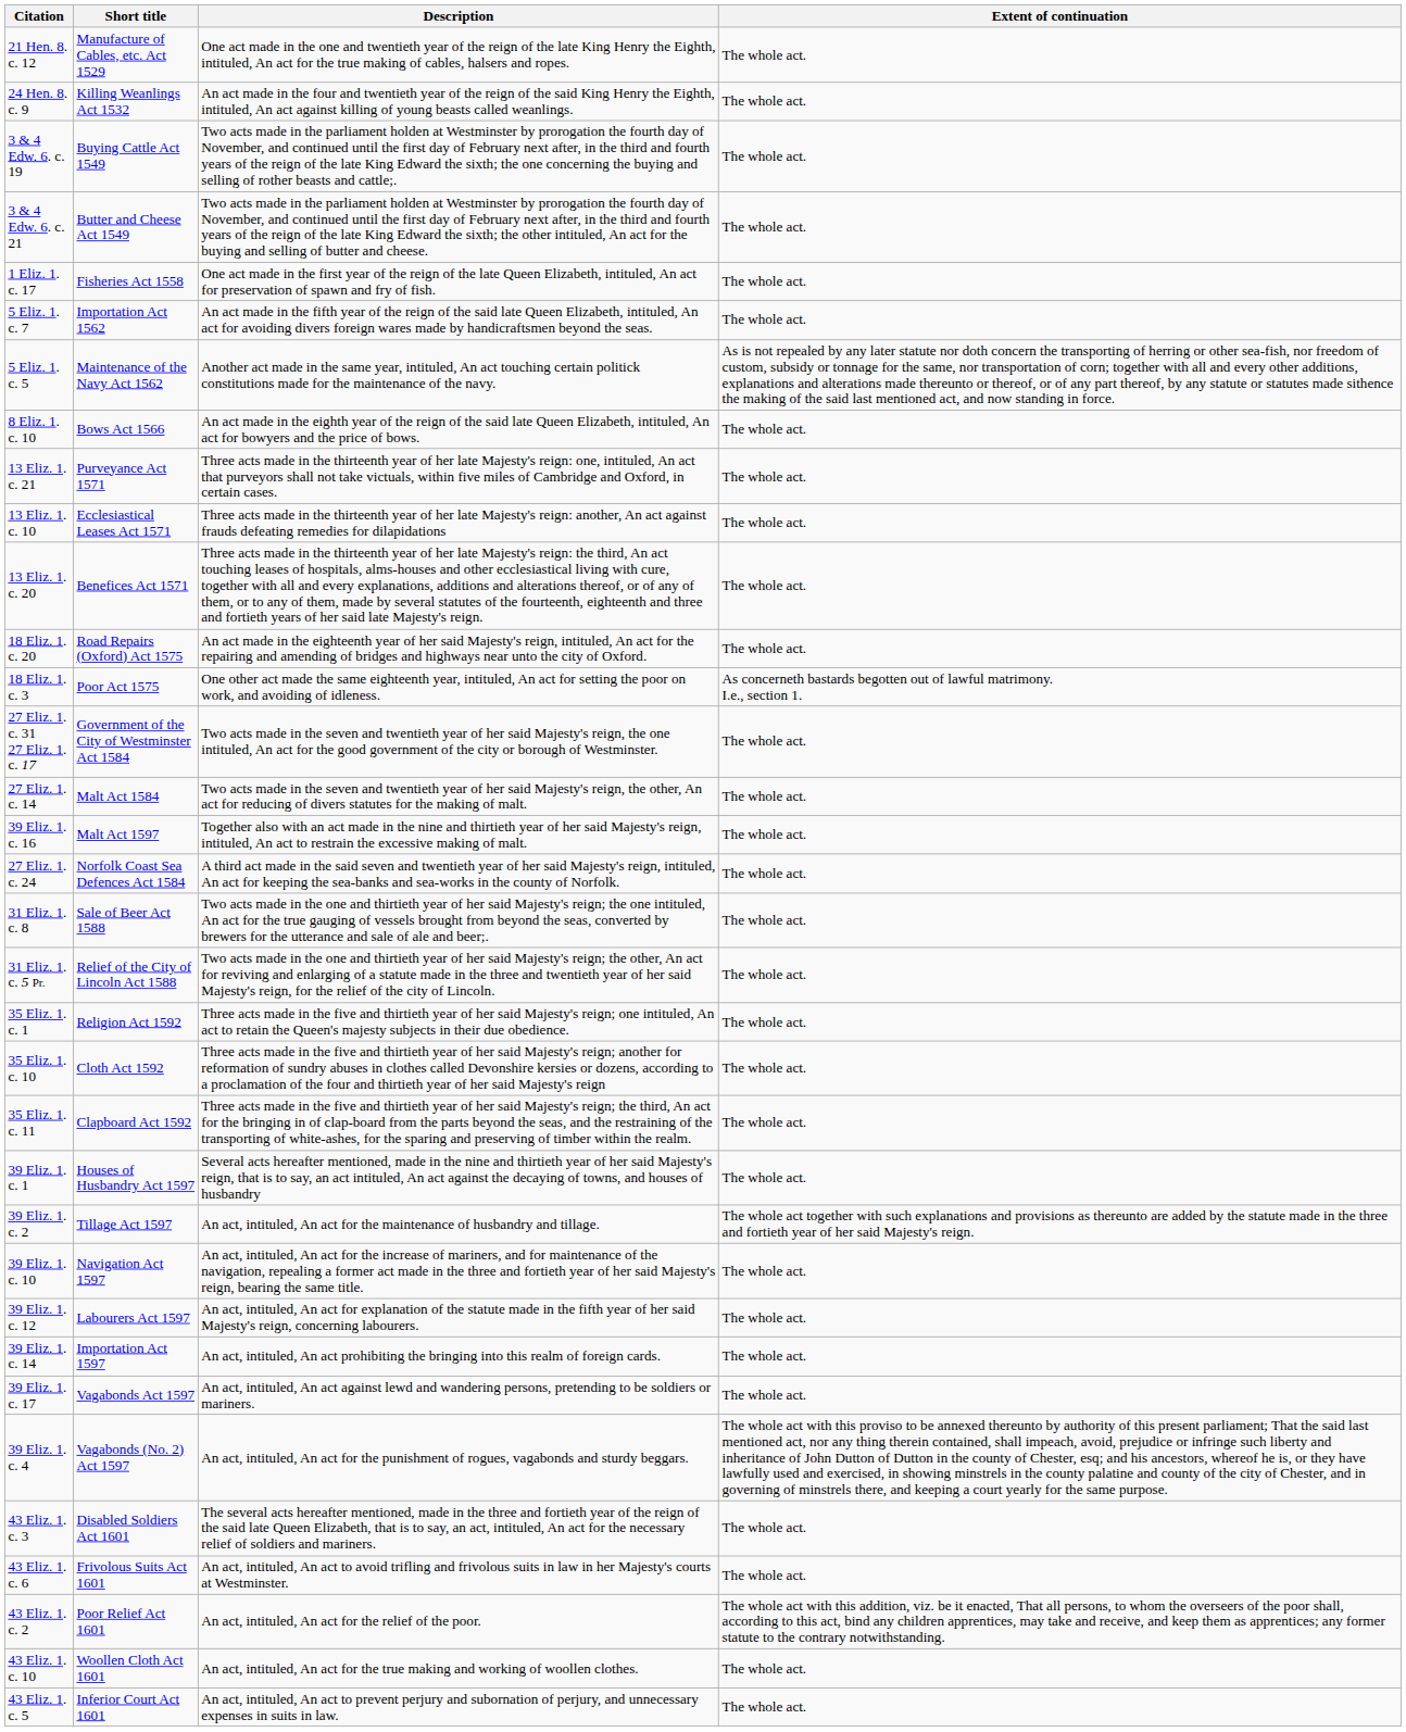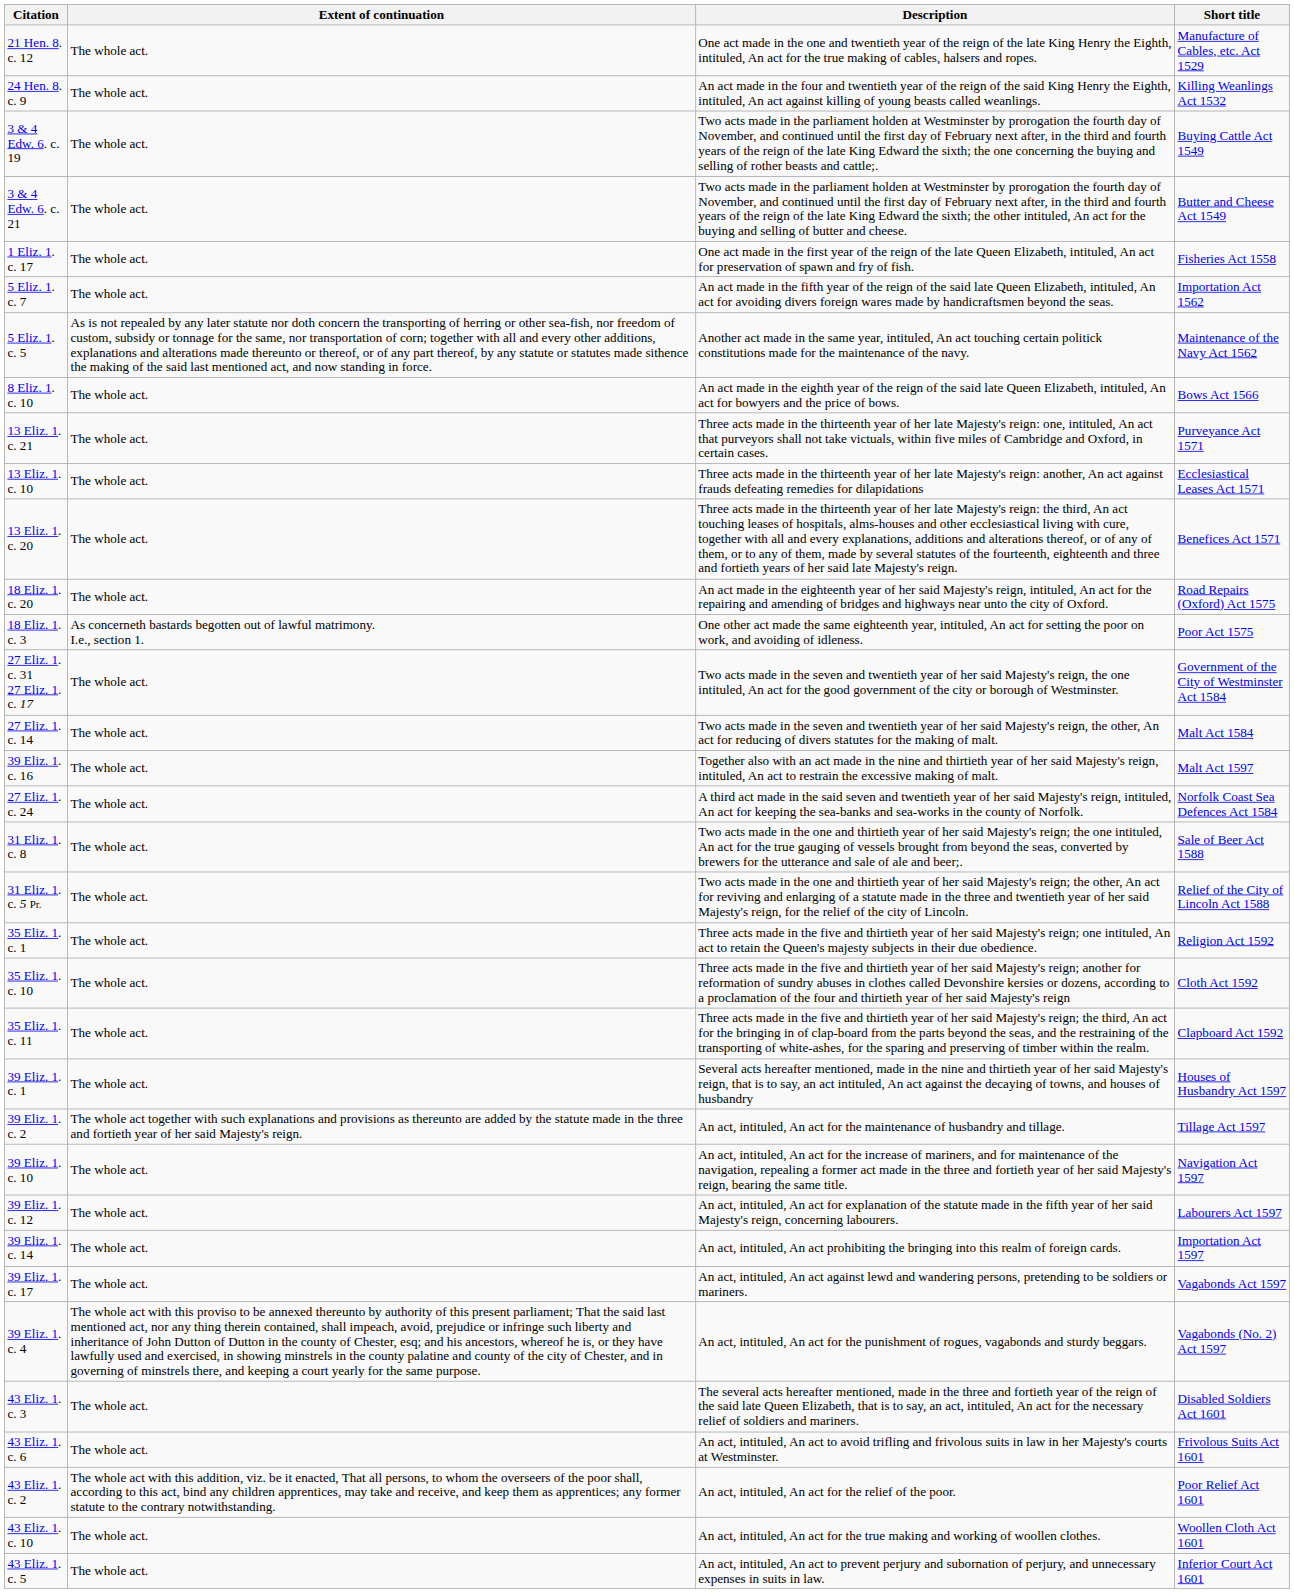columns swapped: Short title <-> Extent of continuation
